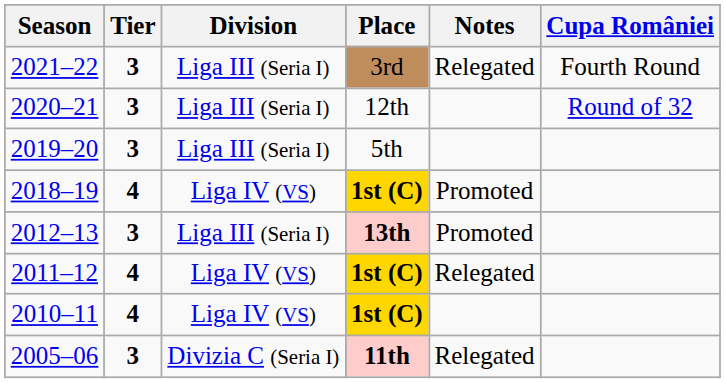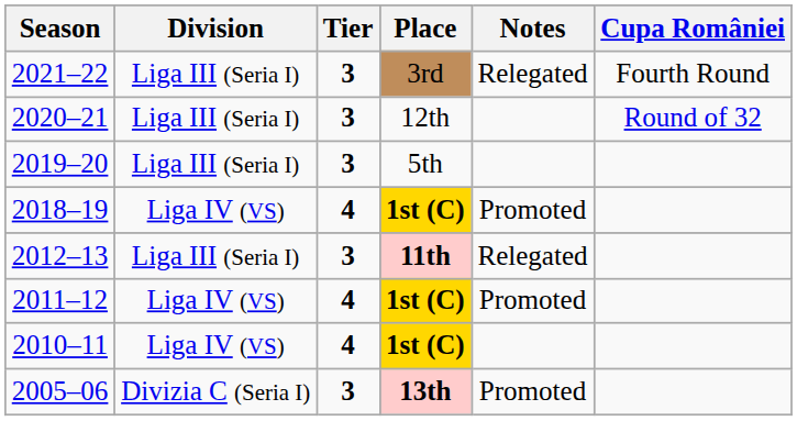columns swapped: Tier <-> Division
2012–13 | Place: 13th -> 11th
2012–13 | Notes: Promoted -> Relegated
2011–12 | Notes: Relegated -> Promoted
2005–06 | Place: 11th -> 13th
2005–06 | Notes: Relegated -> Promoted
